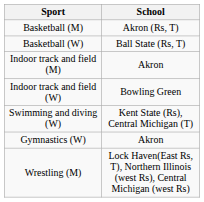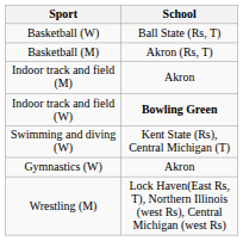rows swapped: Basketball (M) <-> Basketball (W)
Indoor track and field (W) | School: normal -> bold
